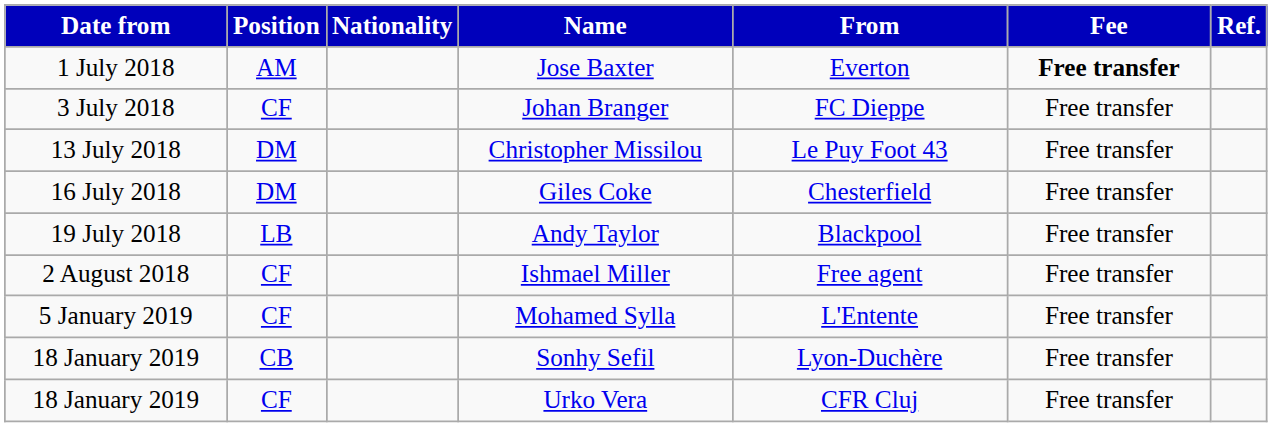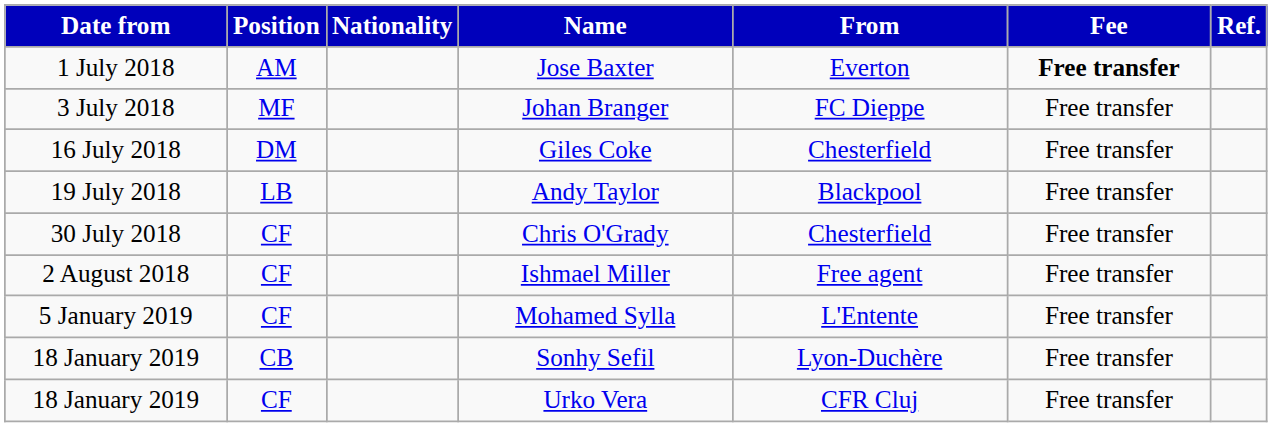Johan Branger | Position: CF -> MF
- row: 13 July 2018 | DM | Christopher Missilou | Le Puy Foot 43 | Free transfer
+ row: 30 July 2018 | CF | Chris O'Grady | Chesterfield | Free transfer
